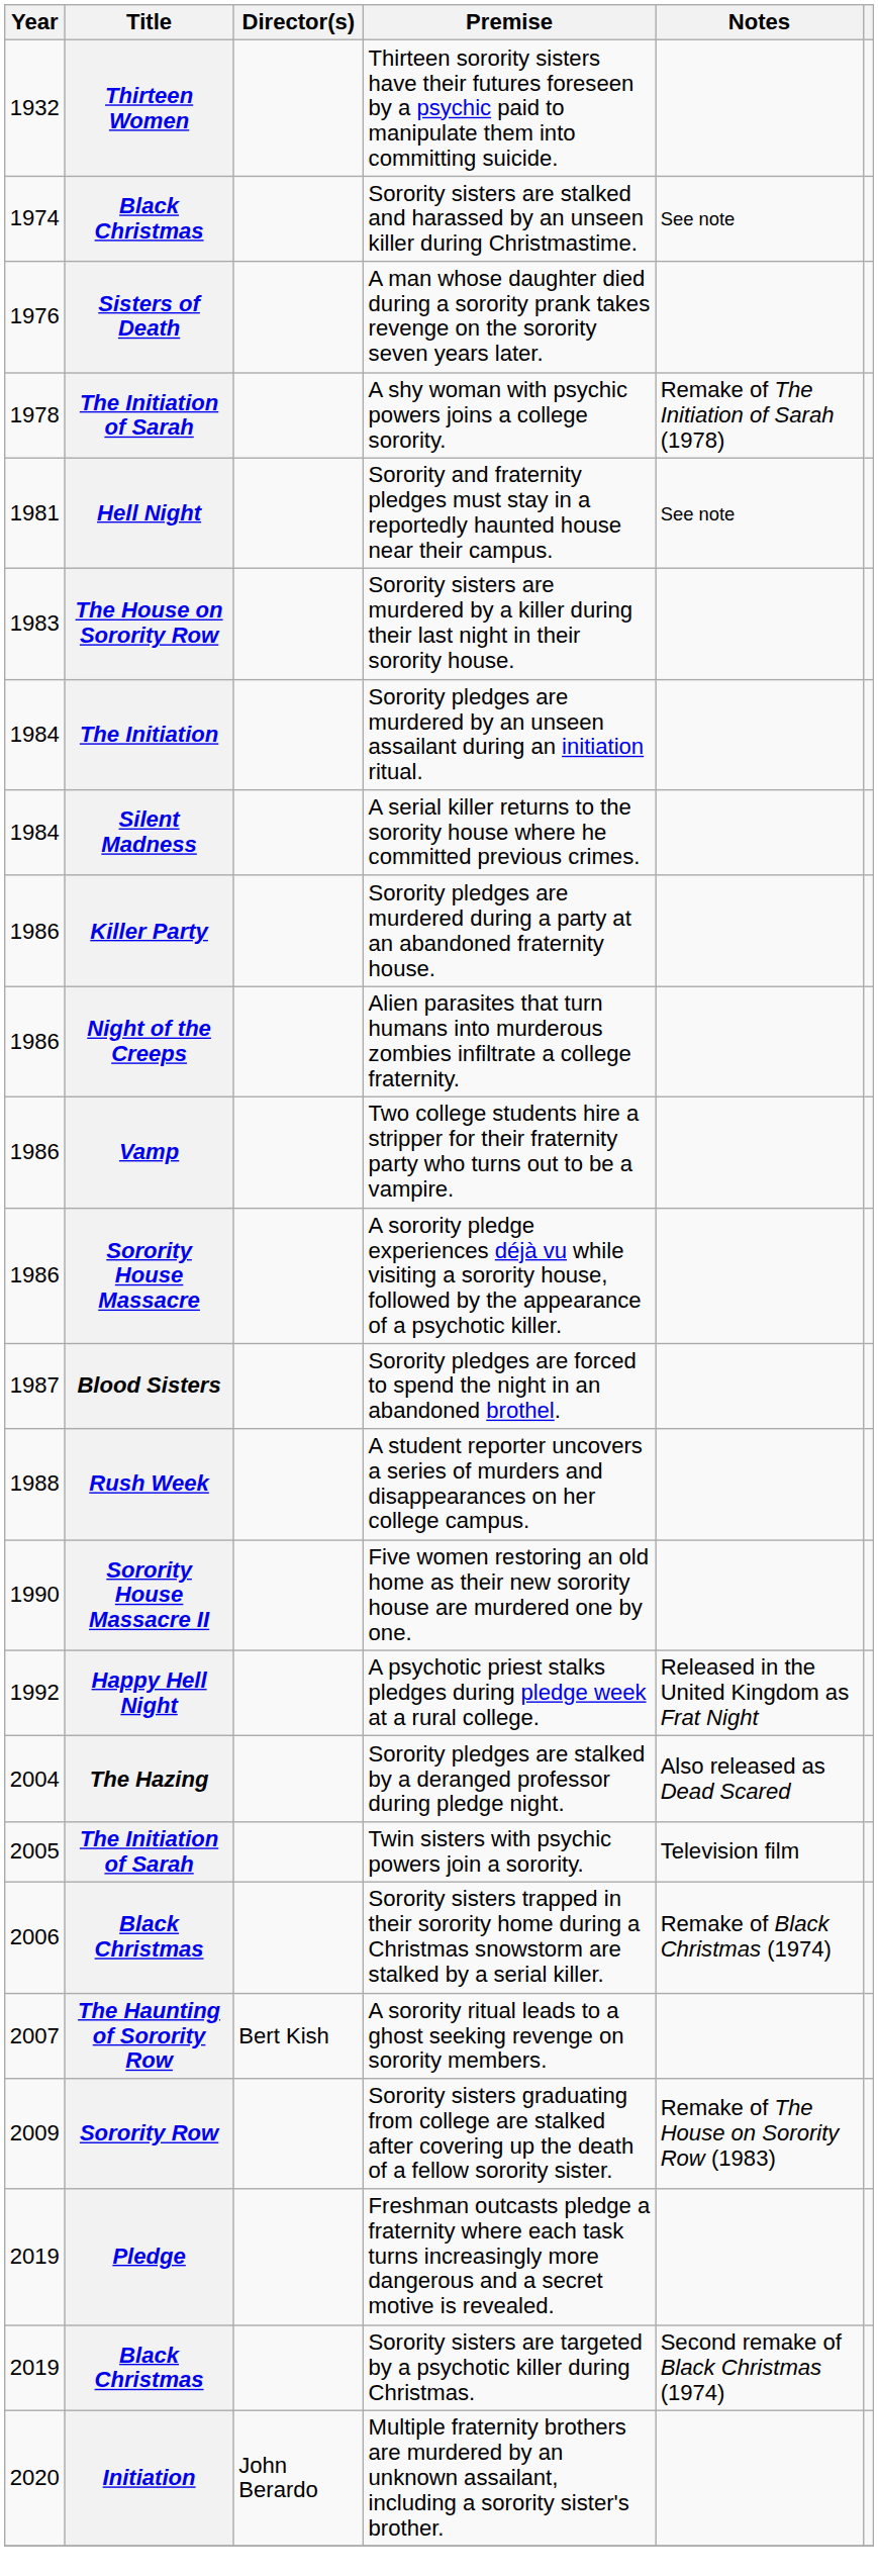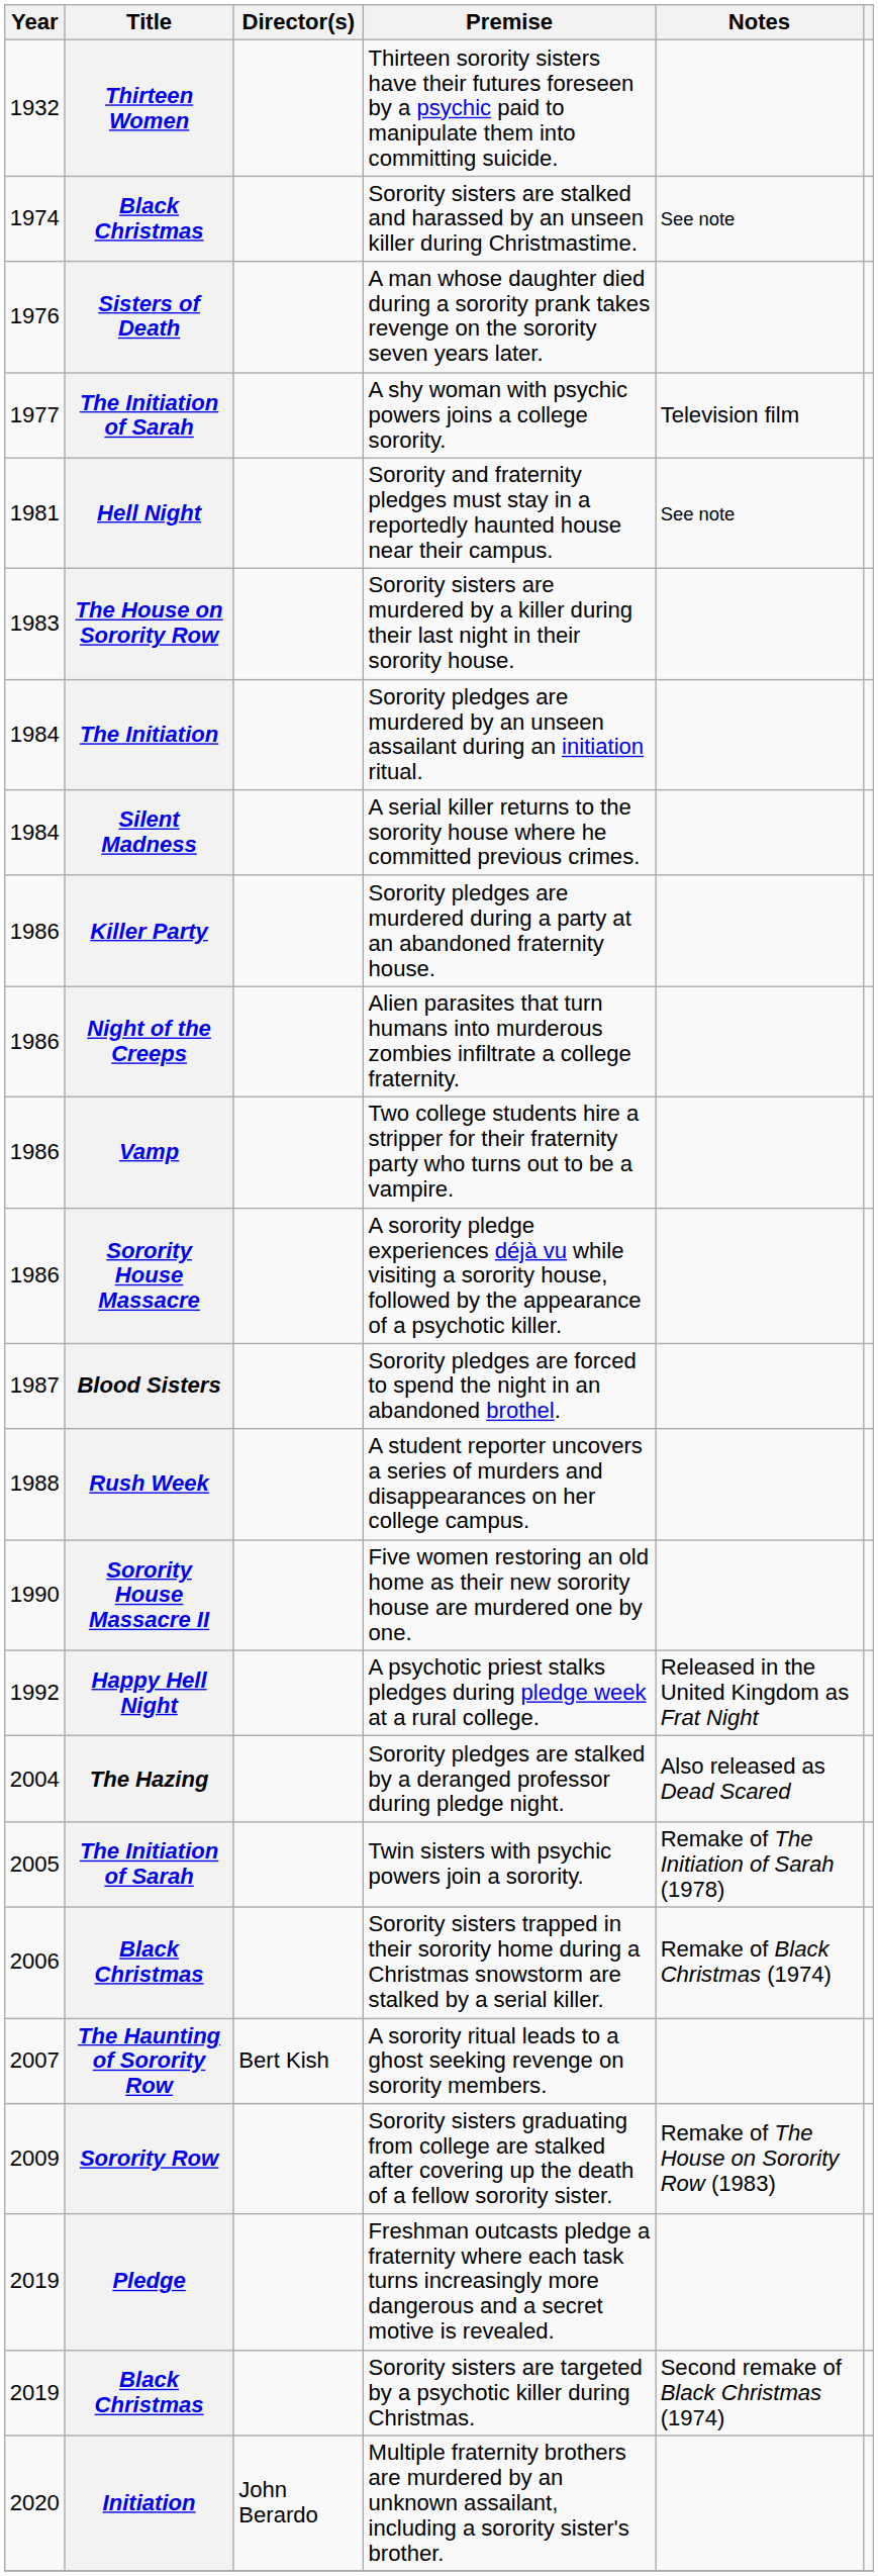A shy woman with psychic powers joins a college sorority. | Year: 1978 -> 1977
A shy woman with psychic powers joins a college sorority. | Notes: Remake of The Initiation of Sarah (1978) -> Television film
Twin sisters with psychic powers join a sorority. | Notes: Television film -> Remake of The Initiation of Sarah (1978)
